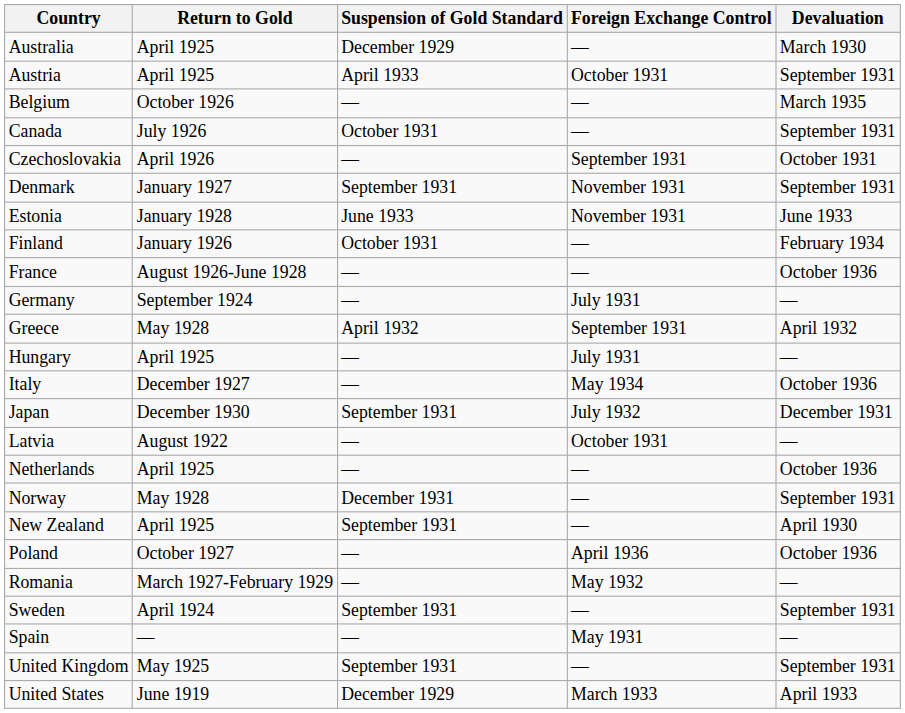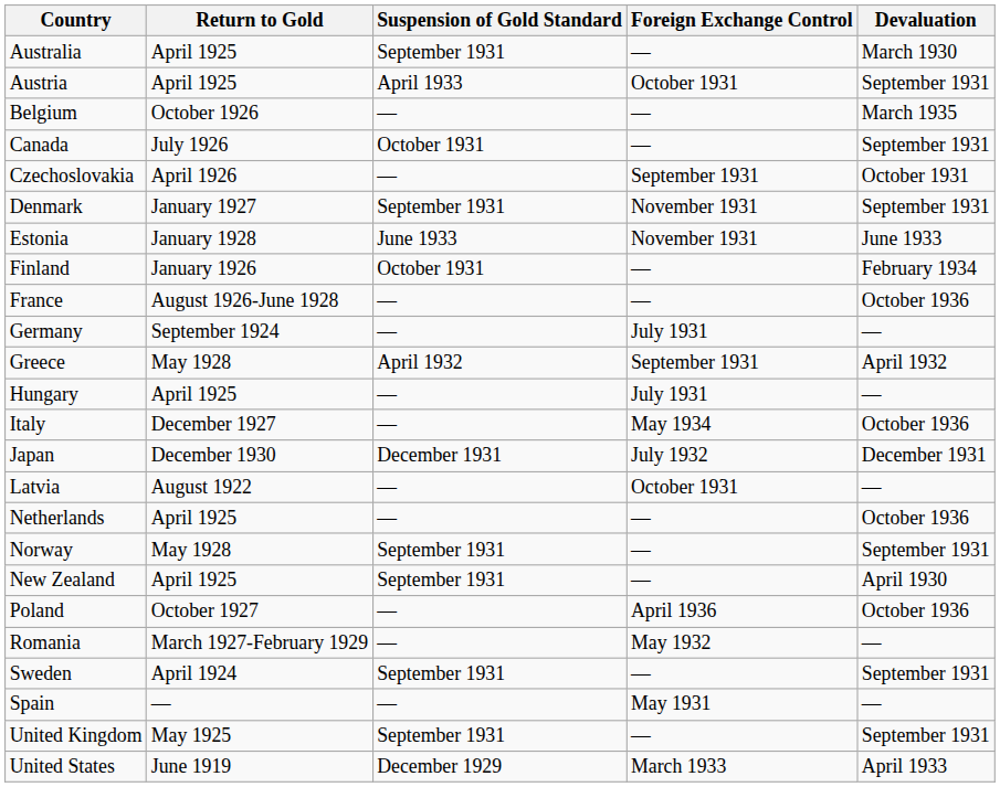Australia | Suspension of Gold Standard: December 1929 -> September 1931
Japan | Suspension of Gold Standard: September 1931 -> December 1931
Norway | Suspension of Gold Standard: December 1931 -> September 1931
